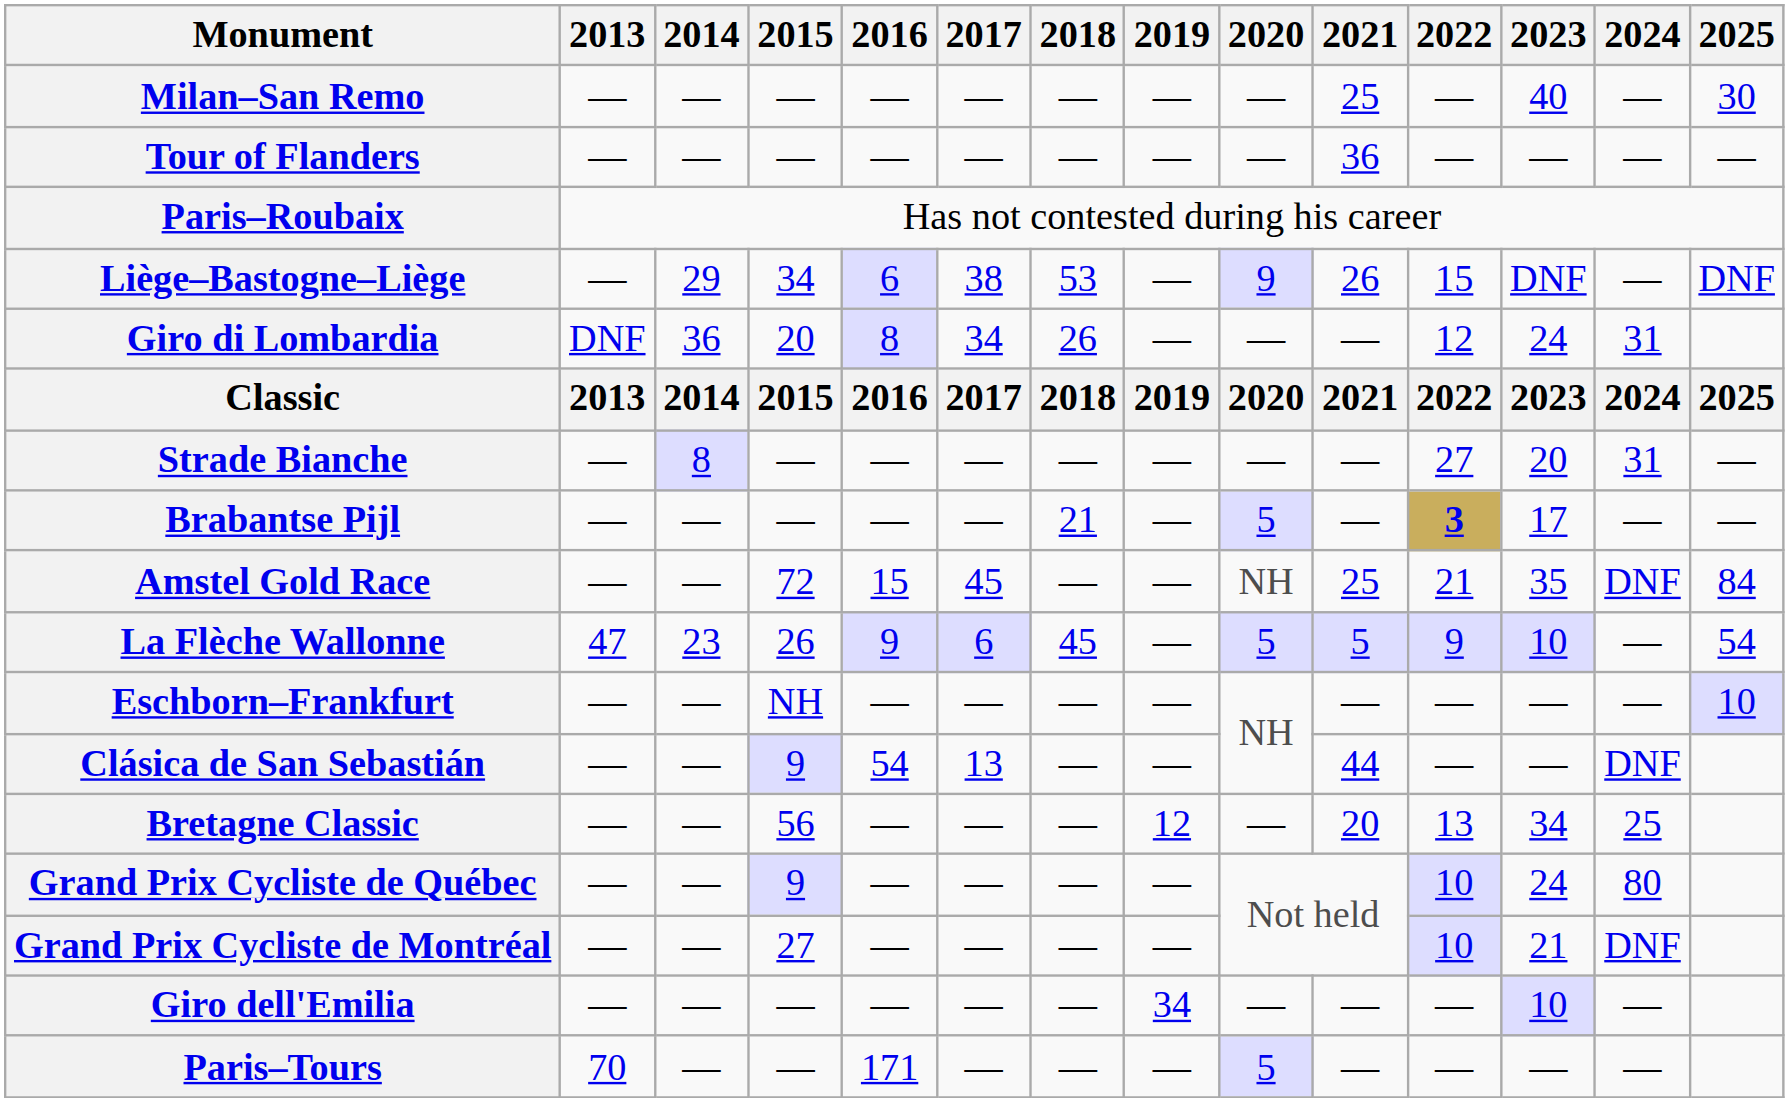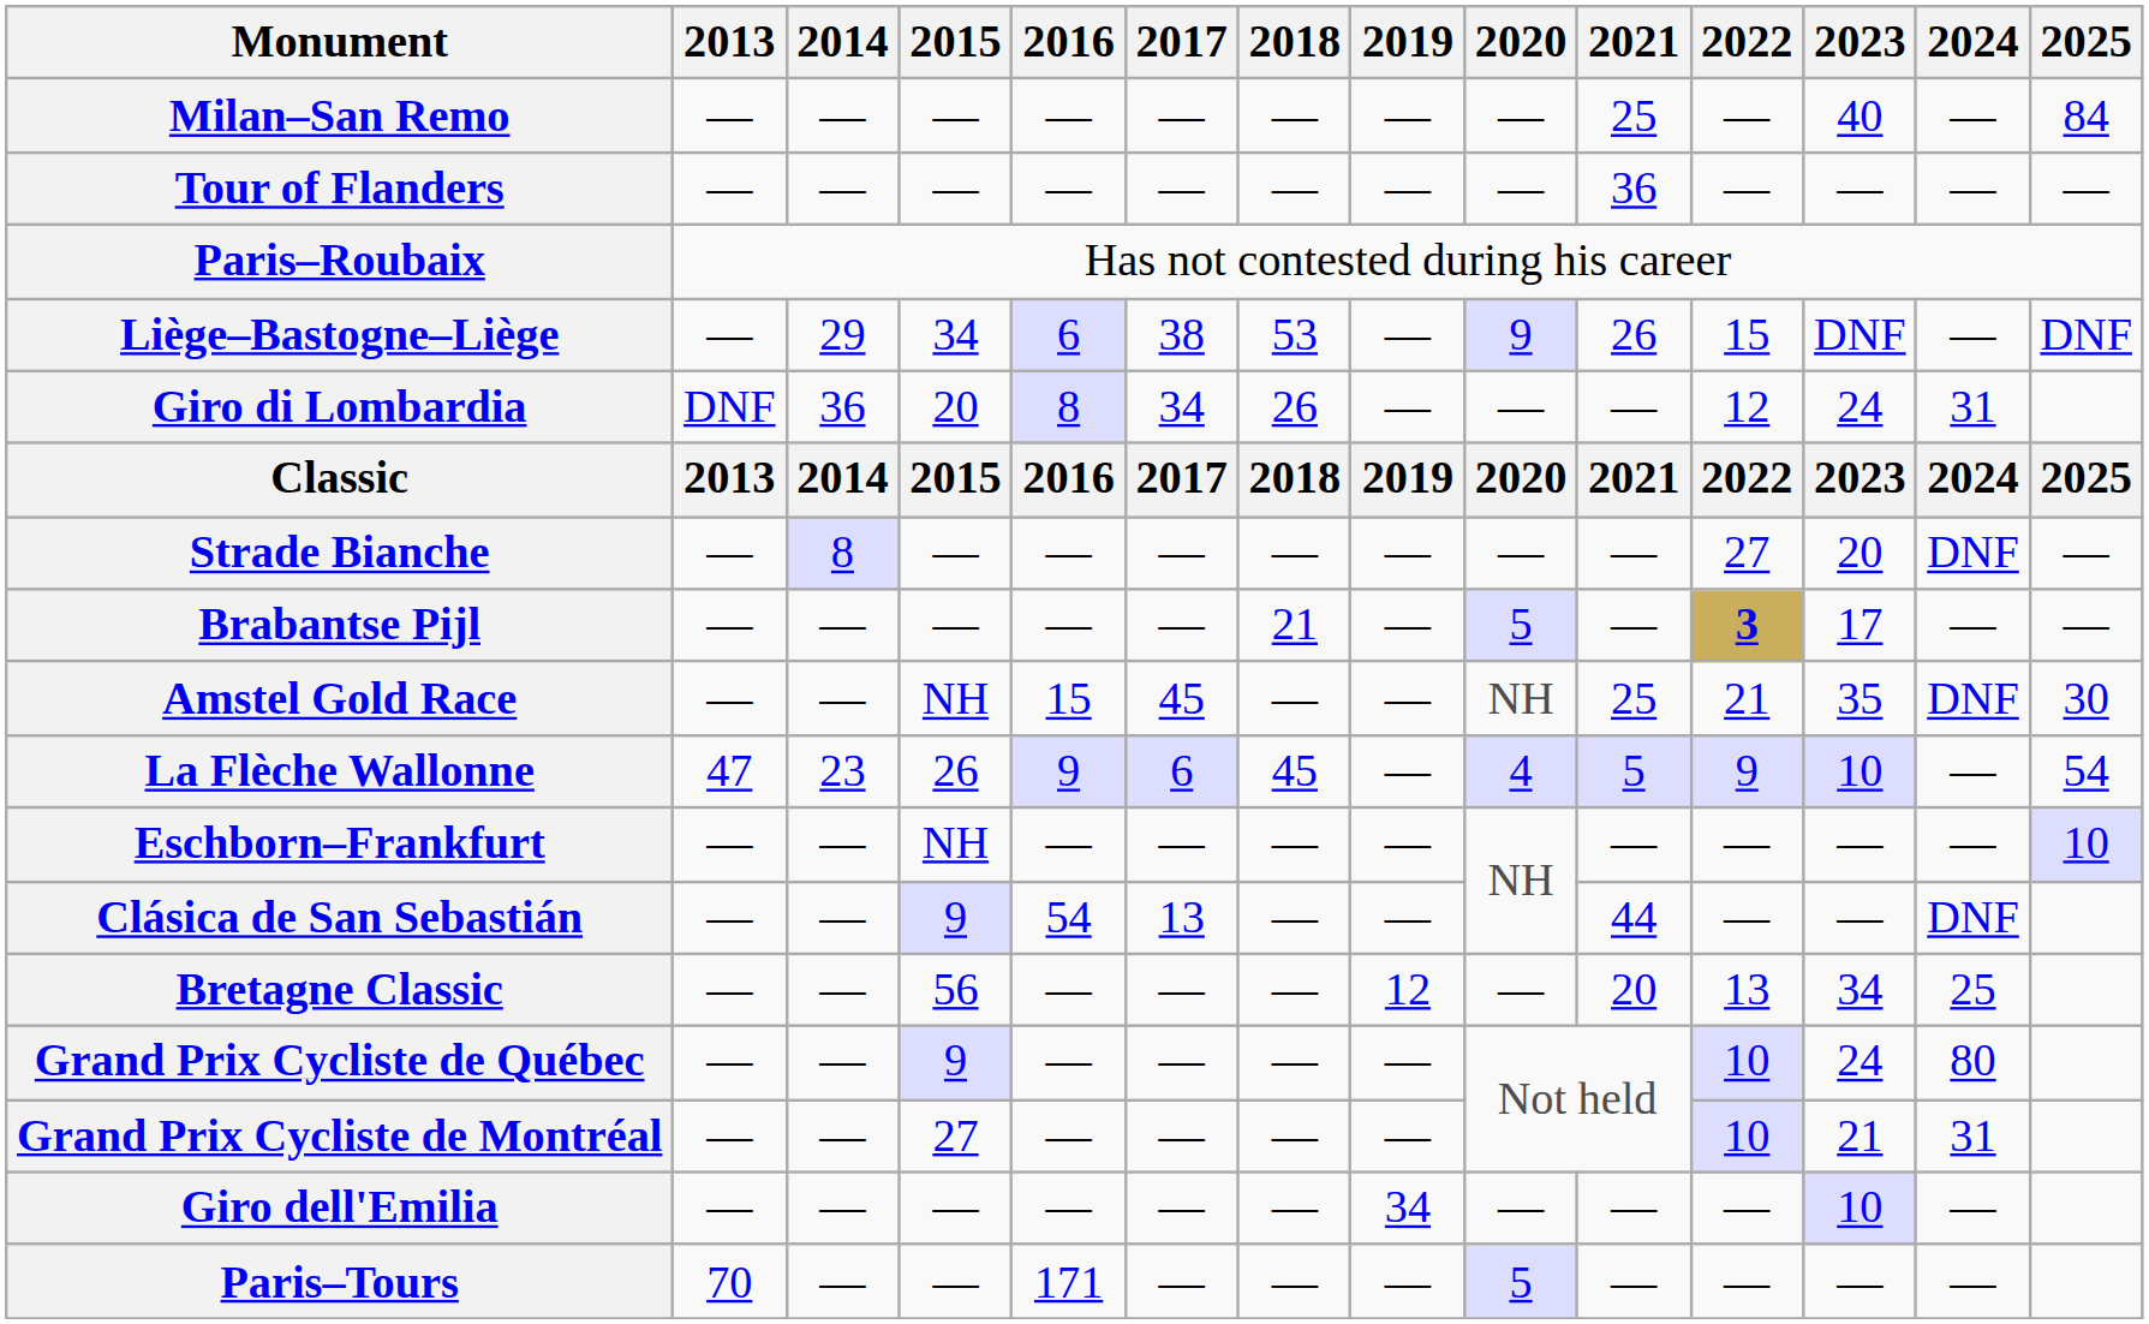Milan–San Remo | 2025: 30 -> 84
Strade Bianche | 2024: 31 -> DNF
Amstel Gold Race | 2015: 72 -> NH
Amstel Gold Race | 2025: 84 -> 30
La Flèche Wallonne | 2020: 5 -> 4
Grand Prix Cycliste de Montréal | 2024: DNF -> 31
